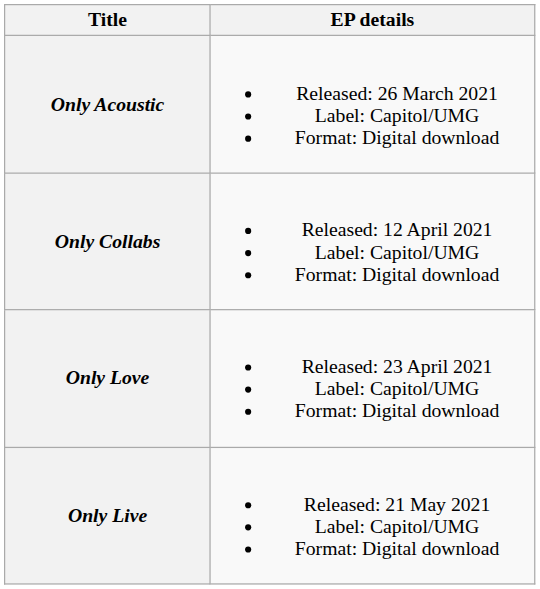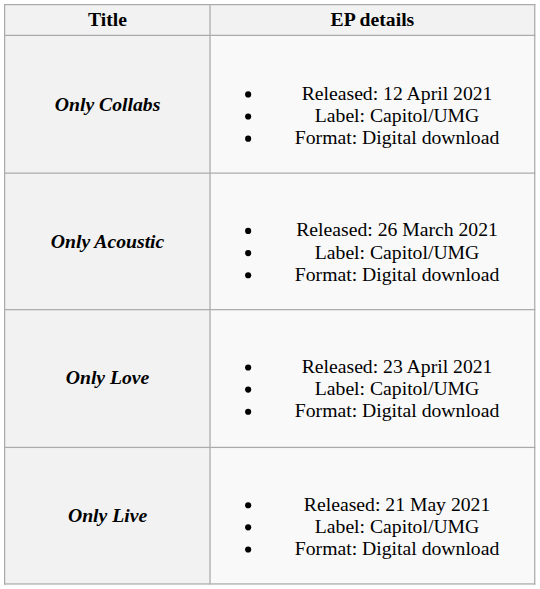rows swapped: Only Acoustic <-> Only Collabs
